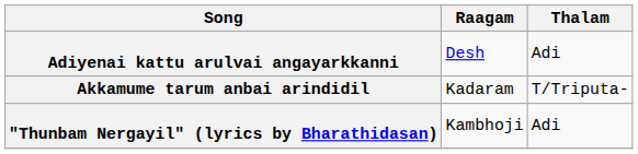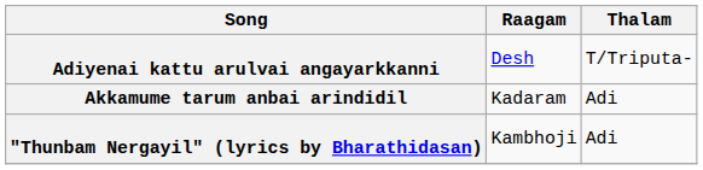Adiyenai kattu arulvai angayarkkanni | Thalam: Adi -> T/Triputa-
Akkamume tarum anbai arindidil | Thalam: T/Triputa- -> Adi
